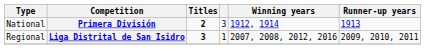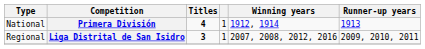Primera División | Titles: 2 -> 4
Primera División | column 4: 3 -> 1
